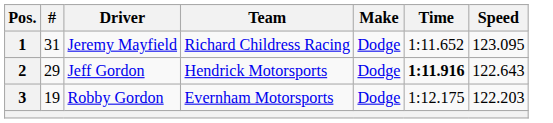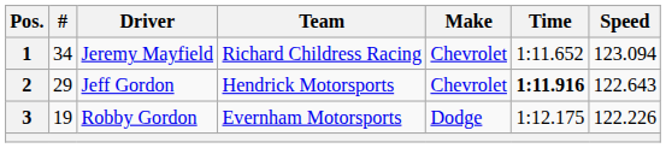1 | #: 31 -> 34
1 | Make: Dodge -> Chevrolet
1 | Speed: 123.095 -> 123.094
2 | Make: Dodge -> Chevrolet
3 | Speed: 122.203 -> 122.226
